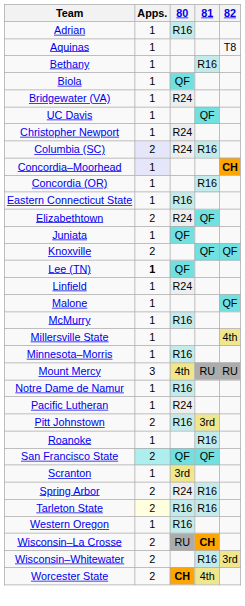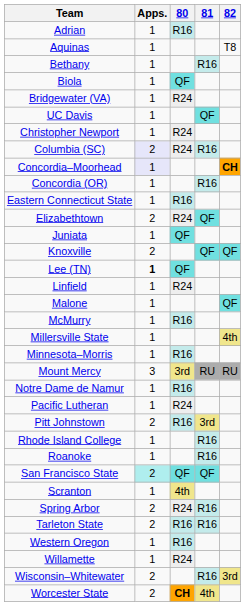Mount Mercy | 80: 4th -> 3rd
+ row: Rhode Island College | 1 | R16
Scranton | 80: 3rd -> 4th
Tarleton State | Apps.: lightyellow background -> no background
+ row: Willamette | 1 | R24
- row: Wisconsin–La Crosse | 2 | RU | CH
